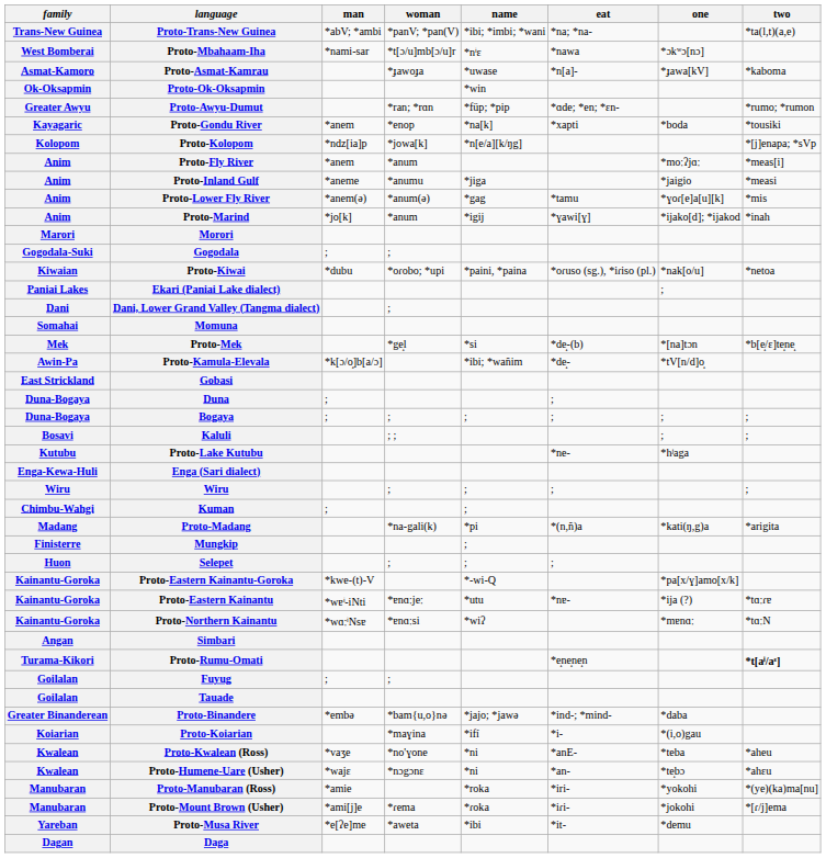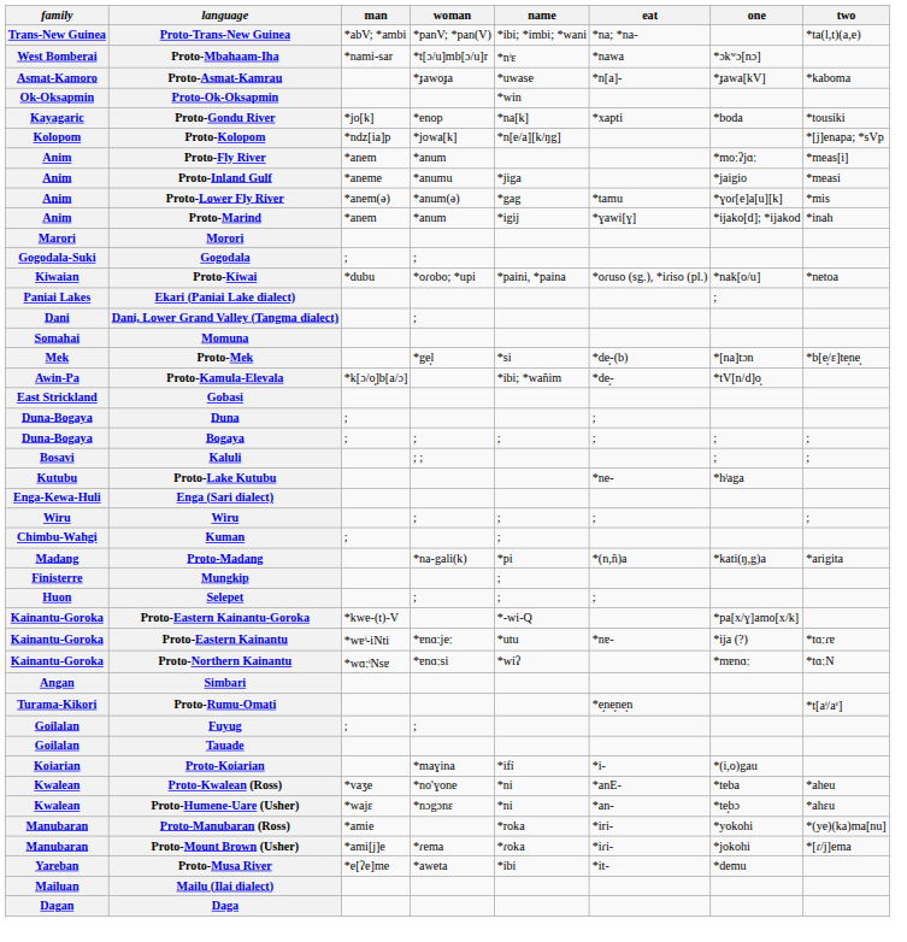- row: Greater Awyu | Proto-Awyu-Dumut | *ran; *rɑn | *füp; *pip | *ɑde; *en; *ɛn- | *rumo; *rumon
Proto-Gondu River | man: *anem -> *jo[k]
Proto-Marind | man: *jo[k] -> *anem
Proto-Rumu-Omati | two: bold -> normal
- row: Greater Binanderean | Proto-Binandere | *embә | *bam{u,o}nә | *jajo; *jawә | *ind-; *mind- | *daba
+ row: Mailuan | Mailu (Ilai dialect)
